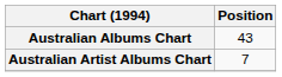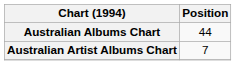Australian Albums Chart | Position: 43 -> 44
